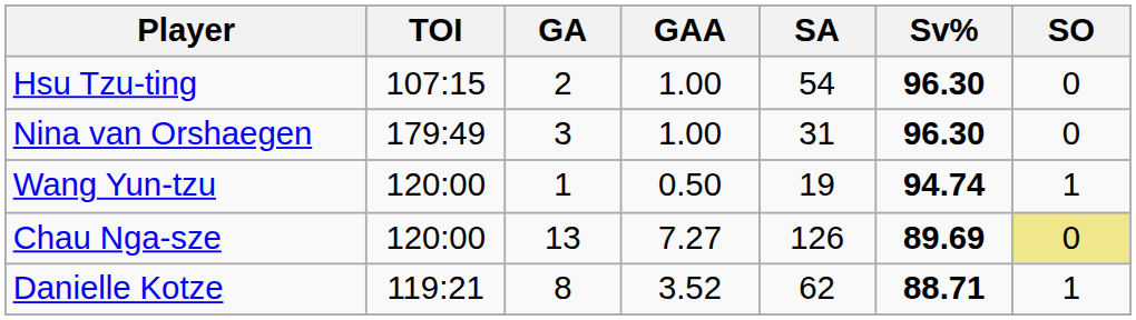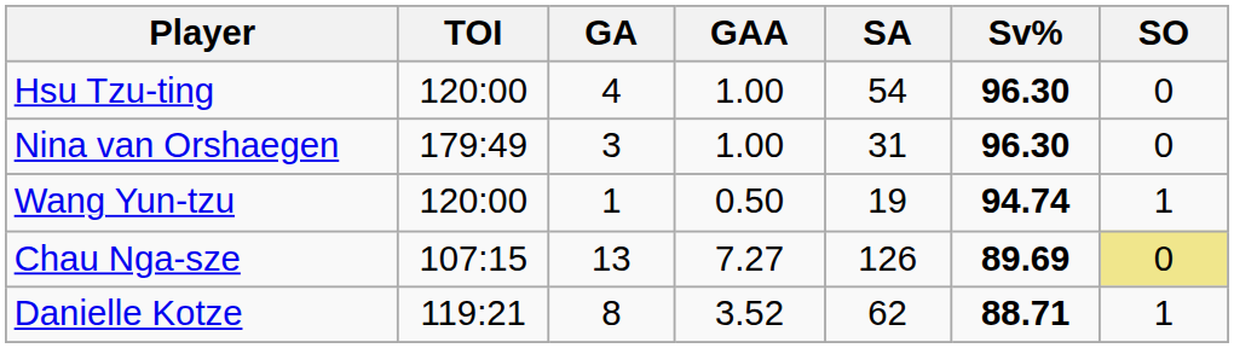Hsu Tzu-ting | TOI: 107:15 -> 120:00
Hsu Tzu-ting | GA: 2 -> 4
Chau Nga-sze | TOI: 120:00 -> 107:15
